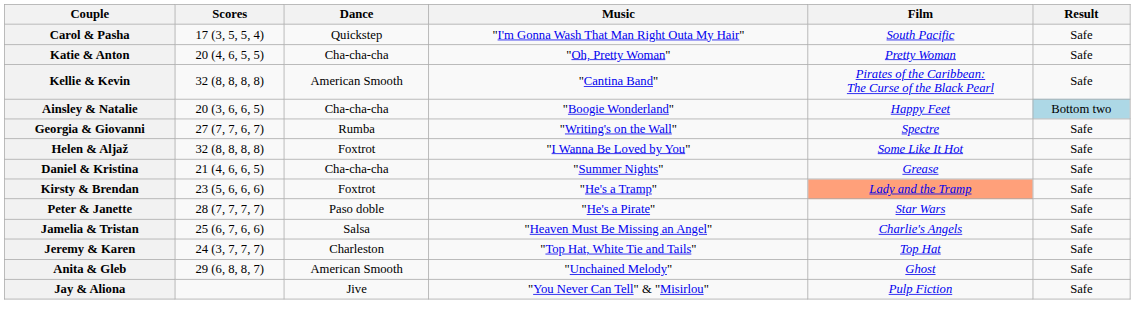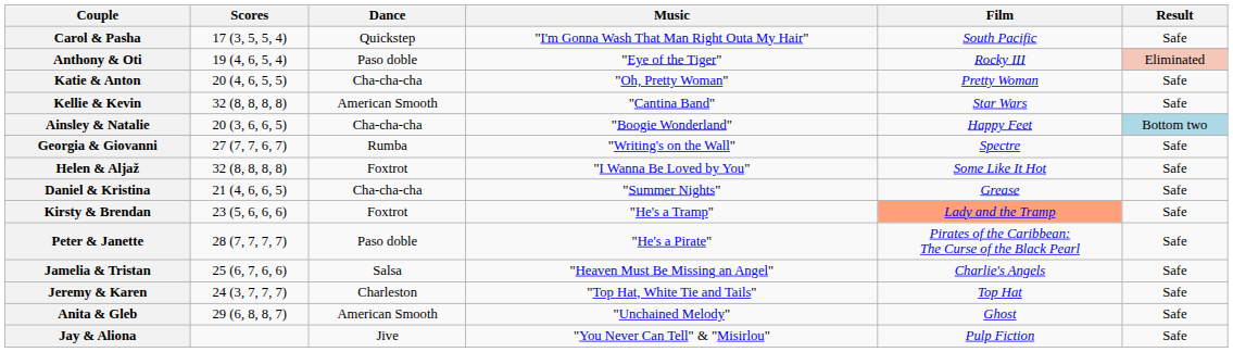+ row: Anthony & Oti | 19 (4, 6, 5, 4) | Paso doble | "Eye of the Tiger" | Rocky III | Eliminated
Kellie & Kevin | Film: Pirates of the Caribbean: The Curse of the Black Pearl -> Star Wars
Peter & Janette | Film: Star Wars -> Pirates of the Caribbean: The Curse of the Black Pearl
